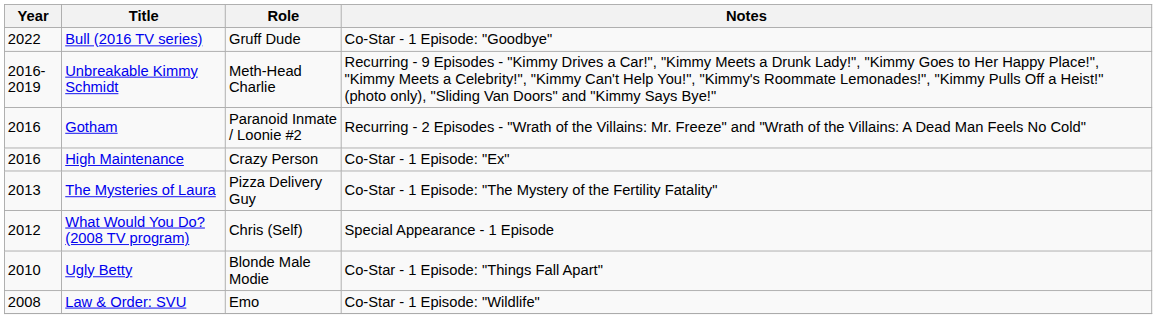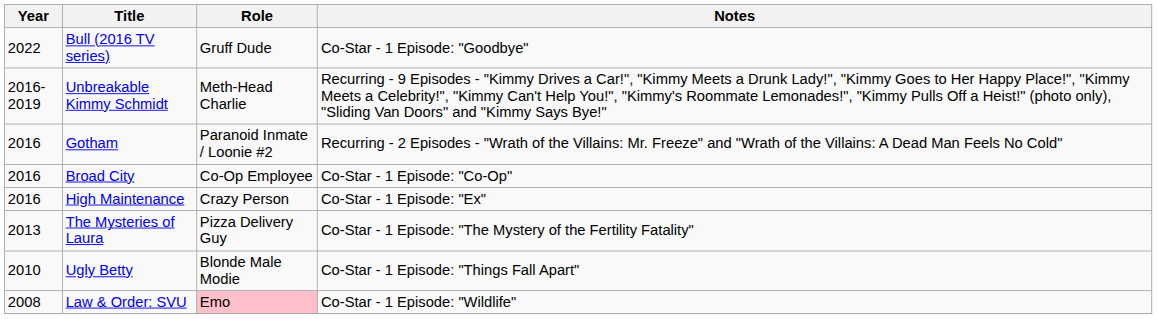+ row: 2016 | Broad City | Co-Op Employee | Co-Star - 1 Episode: "Co-Op"
- row: 2012 | What Would You Do? (2008 TV program) | Chris (Self) | Special Appearance - 1 Episode
Law & Order: SVU | Role: no background -> pink background
